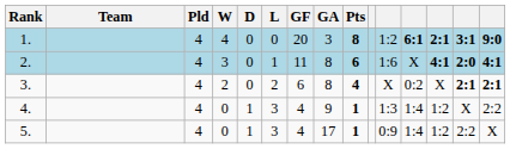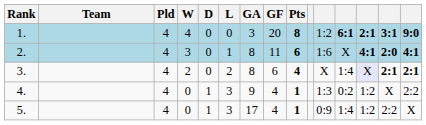columns swapped: GF <-> GA
3. | column 12: 0:2 -> 1:4
3. | column 13: no background -> lavender background
4. | column 12: 1:4 -> 0:2
